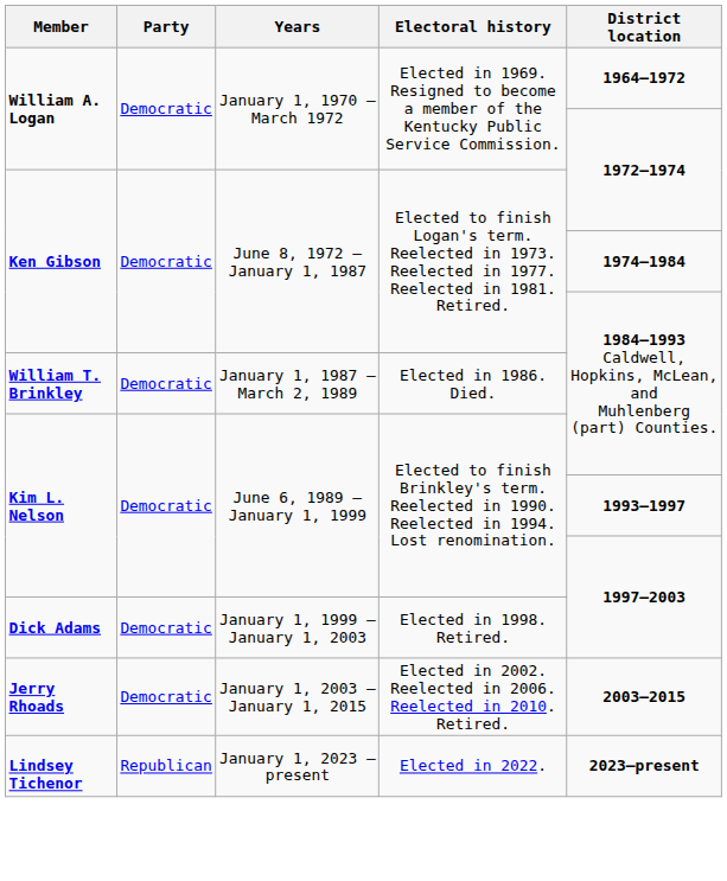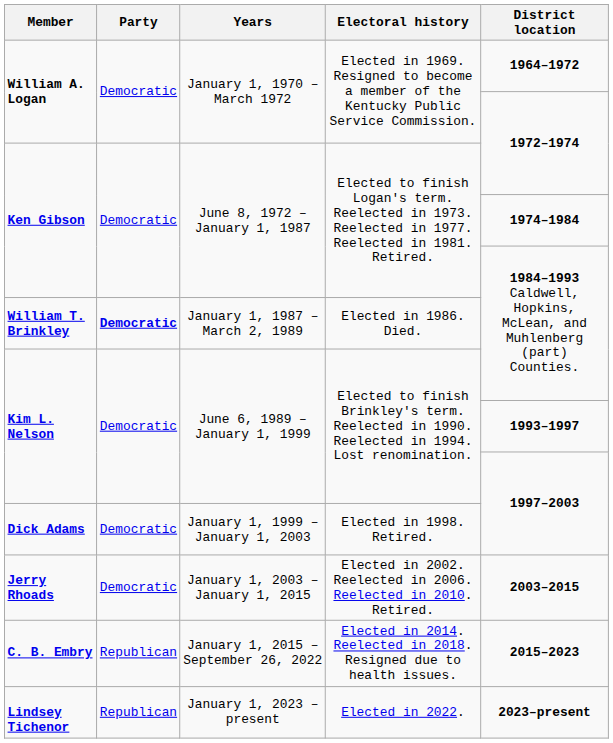William T. Brinkley | Party: normal -> bold
+ row: C. B. Embry | Republican | January 1, 2015 – September 26, 2022 | Elected in 2014. Reelected in 2018. Resigned due to health issues. | 2015–2023
